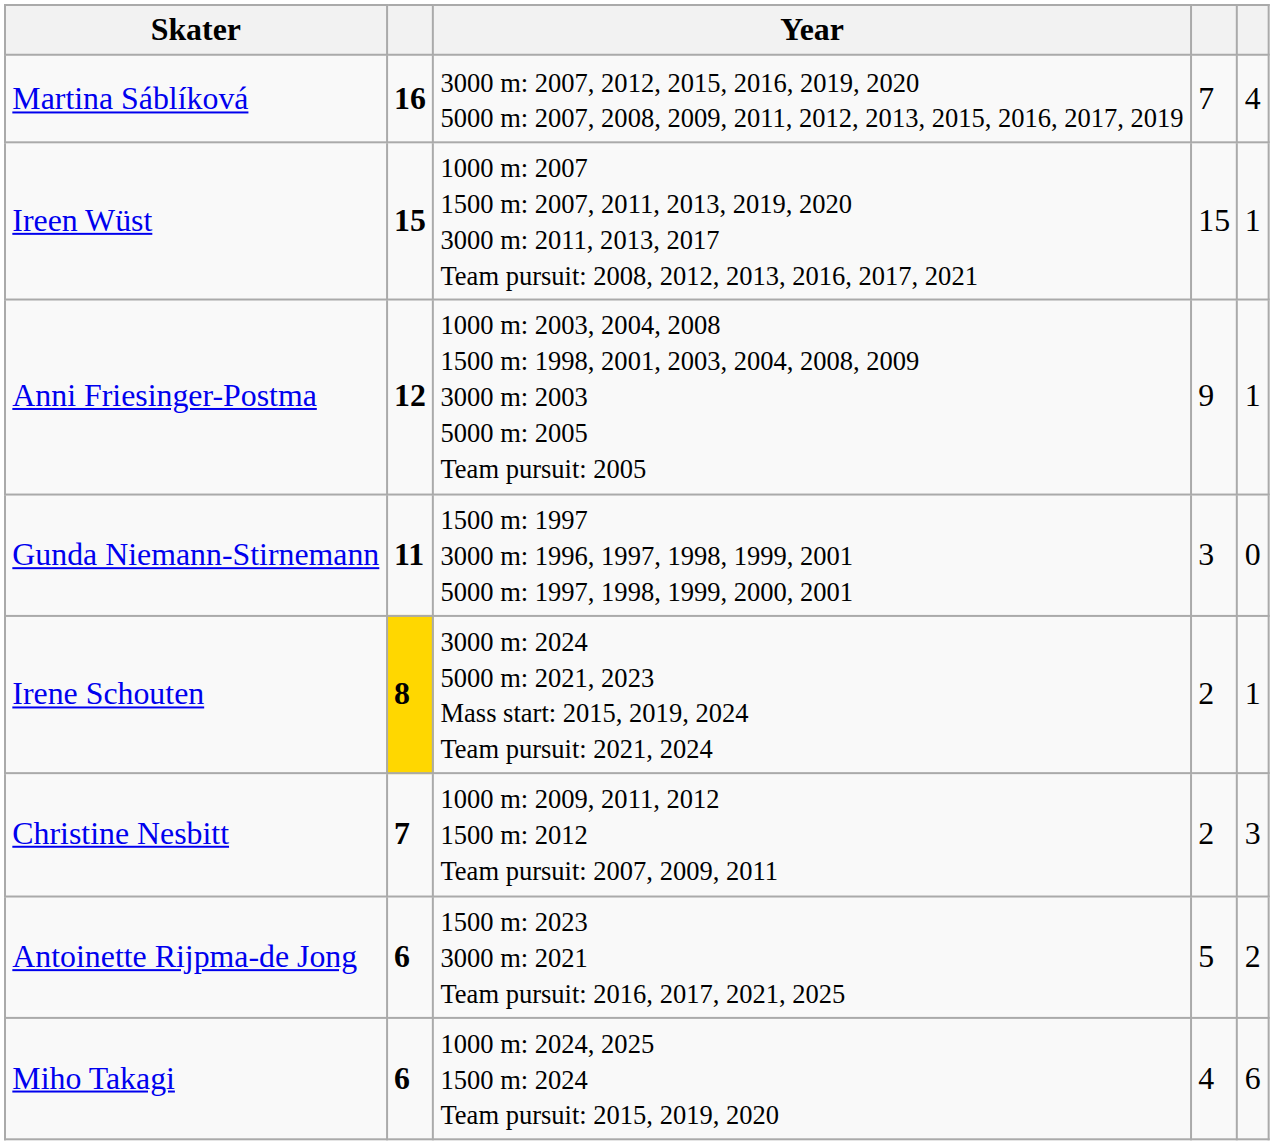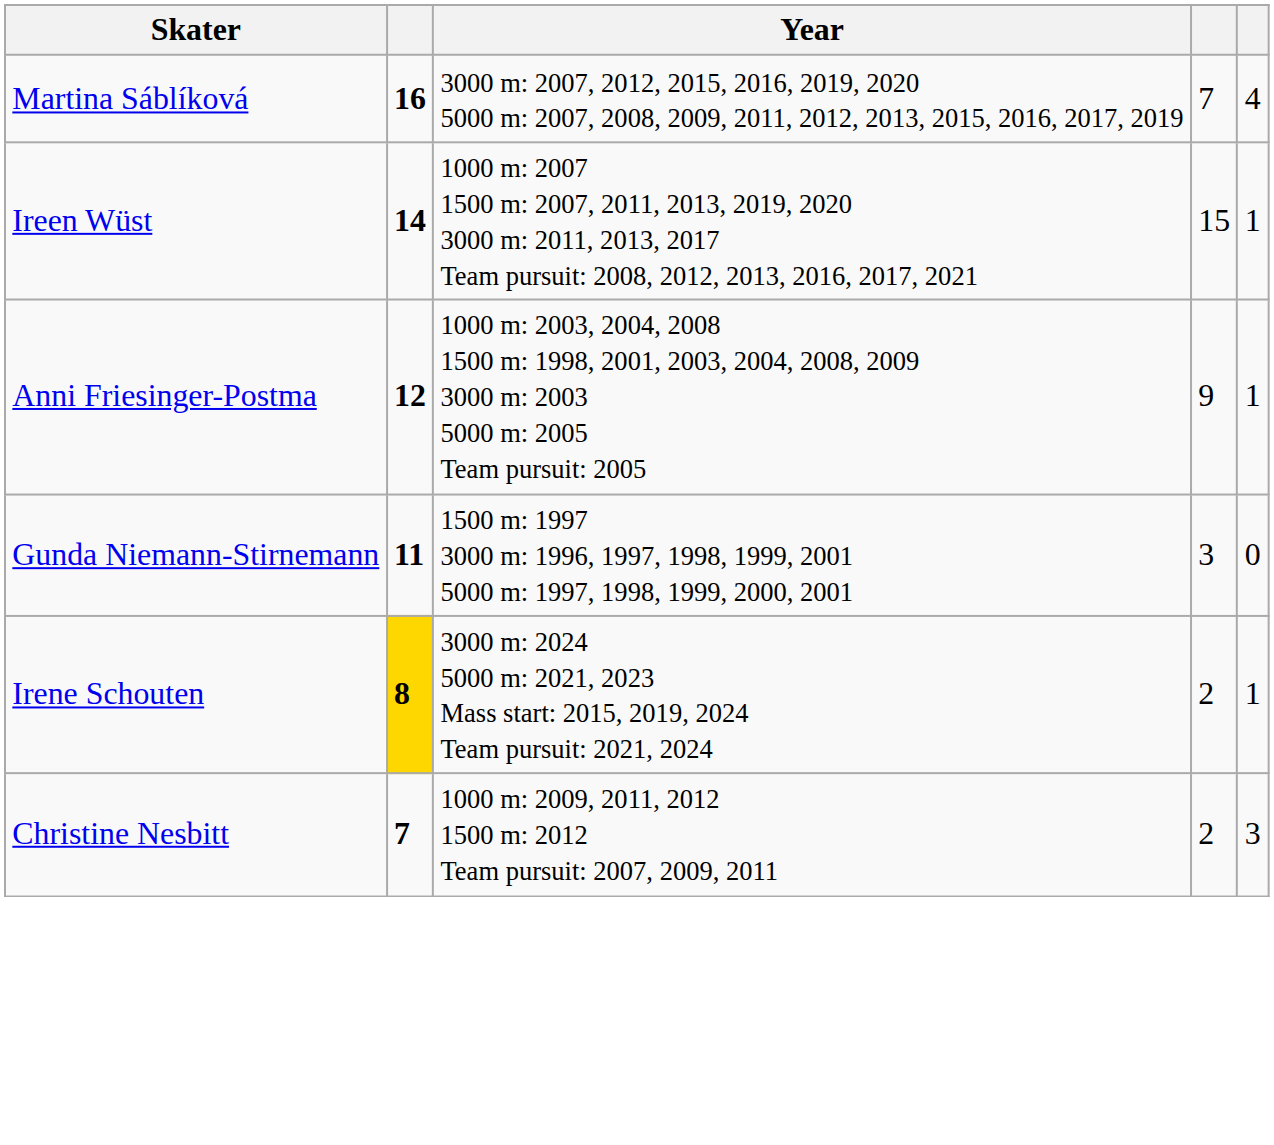Ireen Wüst | column 2: 15 -> 14
- row: Antoinette Rijpma-de Jong | 6 | 1500 m: 2023 3000 m: 2021 Team pursuit: 2016, 2017, 2021, 2025 | 5 | 2
- row: Miho Takagi | 6 | 1000 m: 2024, 2025 1500 m: 2024 Team pursuit: 2015, 2019, 2020 | 4 | 6
